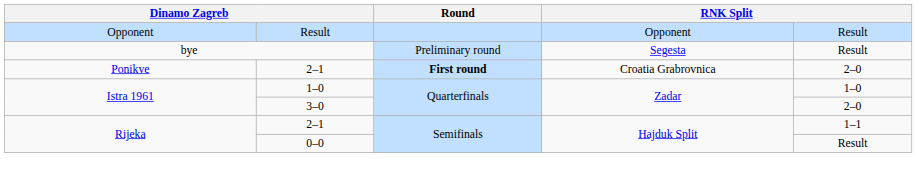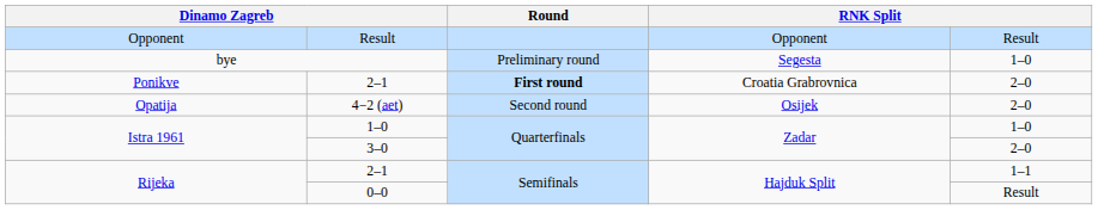bye | column 5: Result -> 1–0
+ row: Opatija | 4−2 (aet) | Second round | Osijek | 2–0
